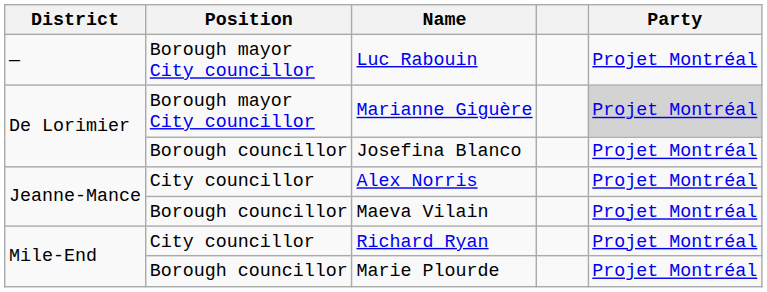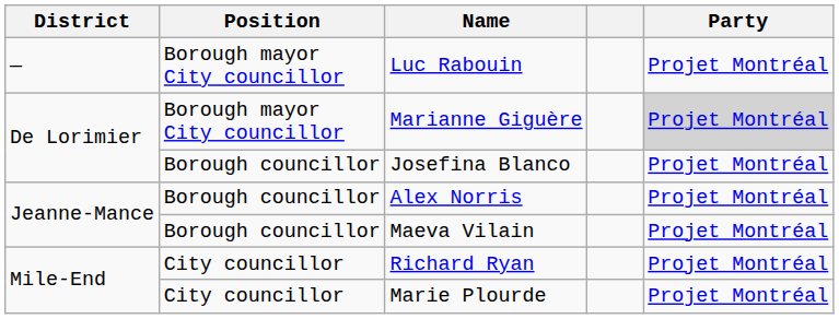Alex Norris | Position: City councillor -> Borough councillor
Marie Plourde | Position: Borough councillor -> City councillor
